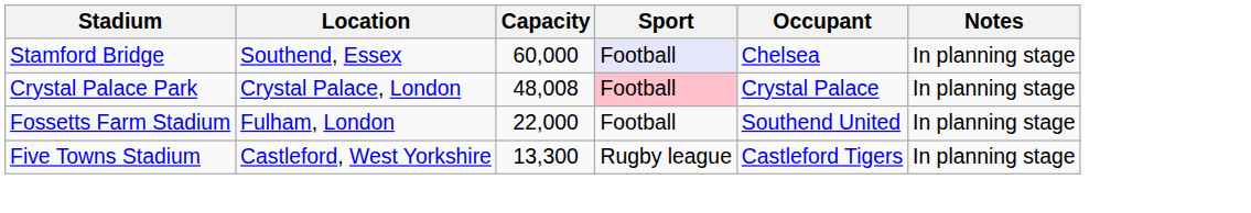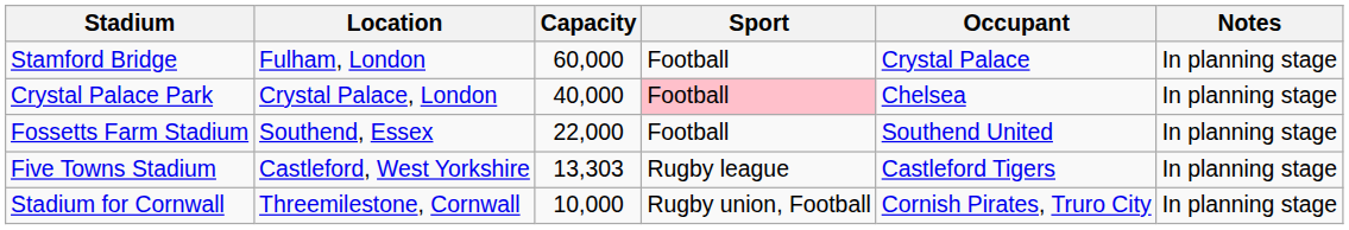Stamford Bridge | Location: Southend, Essex -> Fulham, London
Stamford Bridge | Sport: lavender background -> no background
Stamford Bridge | Occupant: Chelsea -> Crystal Palace
Crystal Palace Park | Capacity: 48,008 -> 40,000
Crystal Palace Park | Occupant: Crystal Palace -> Chelsea
Fossetts Farm Stadium | Location: Fulham, London -> Southend, Essex
Five Towns Stadium | Capacity: 13,300 -> 13,303
+ row: Stadium for Cornwall | Threemilestone, Cornwall | 10,000 | Rugby union, Football | Cornish Pirates, Truro City | In planning stage
